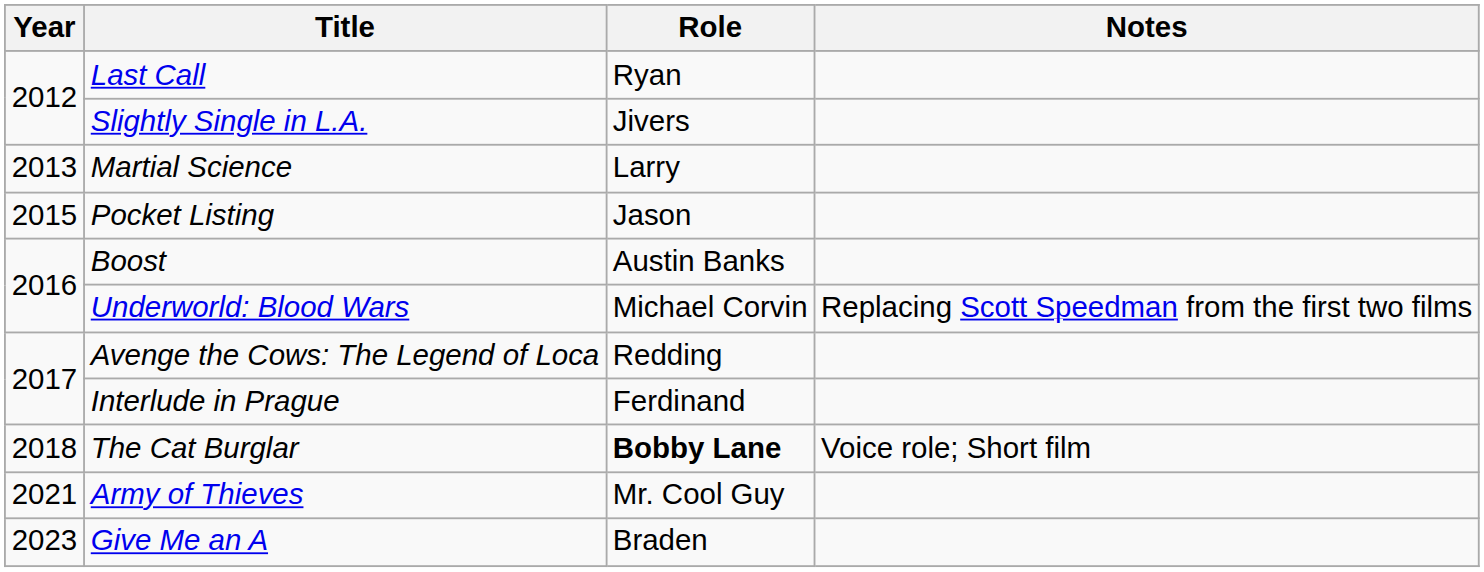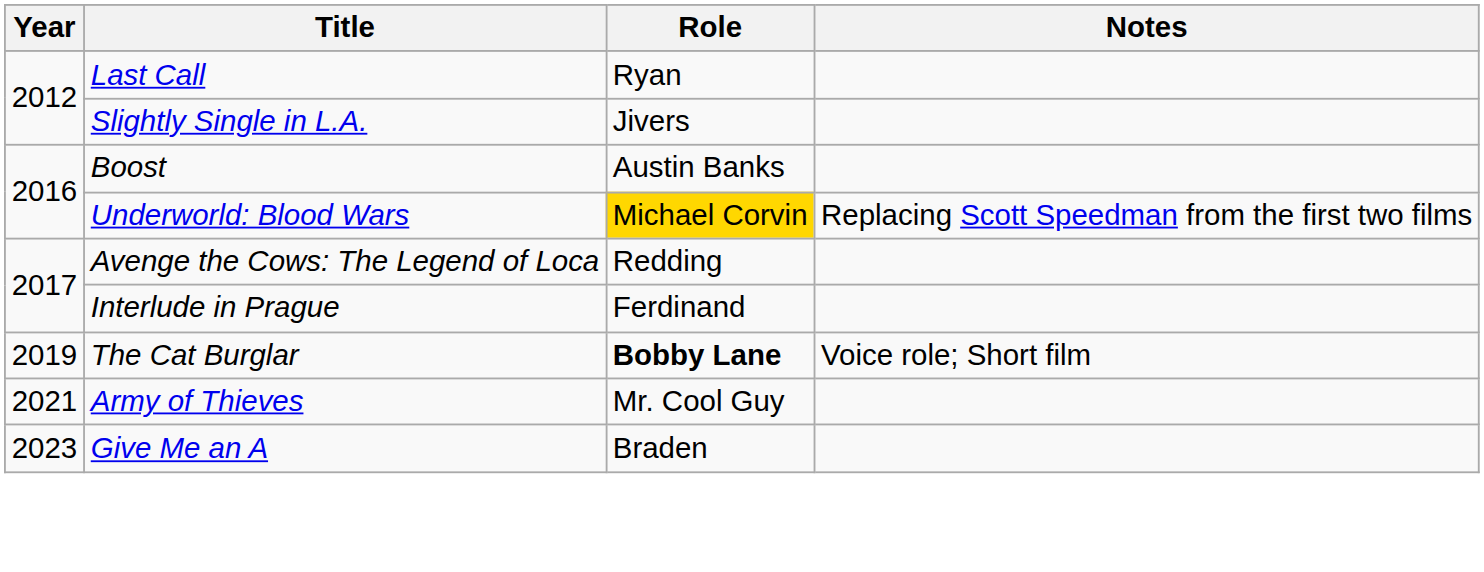- row: 2013 | Martial Science | Larry
- row: 2015 | Pocket Listing | Jason
Underworld: Blood Wars | Role: no background -> gold background
The Cat Burglar | Year: 2018 -> 2019
